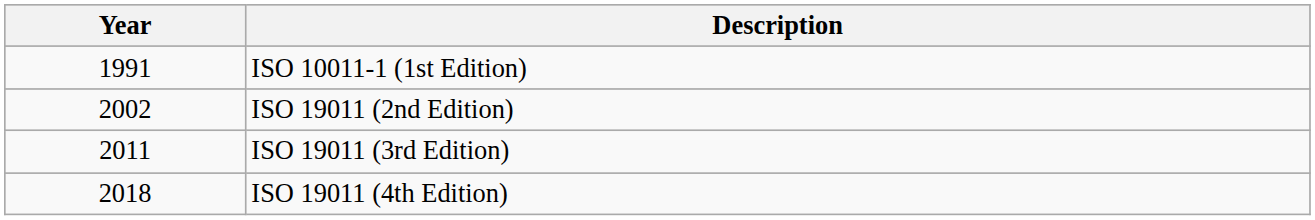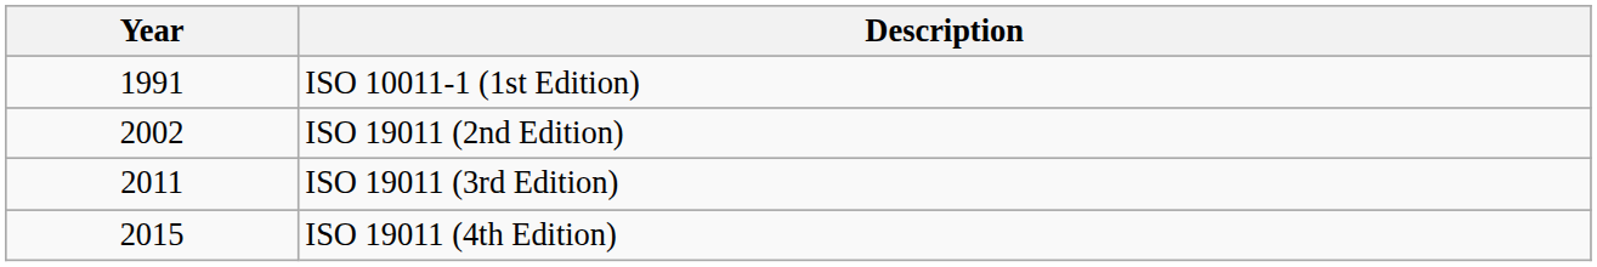ISO 19011 (4th Edition) | Year: 2018 -> 2015
